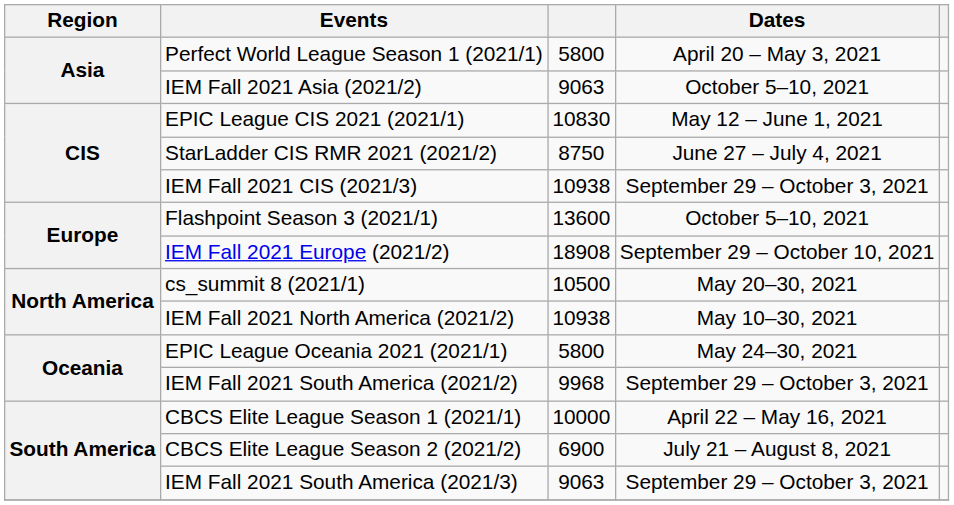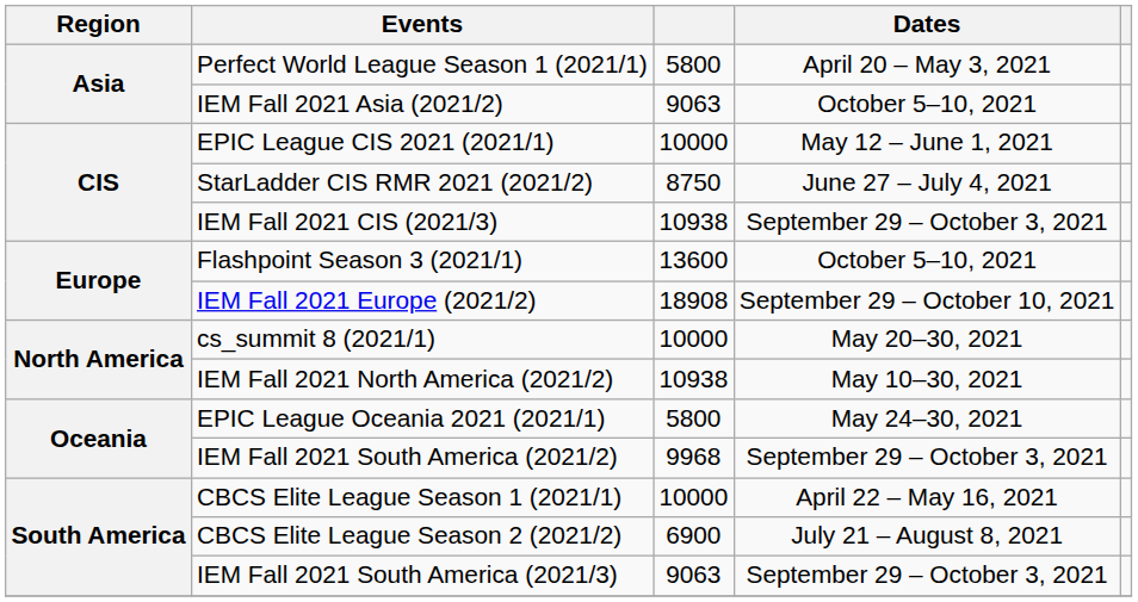EPIC League CIS 2021 (2021/1) | column 3: 10830 -> 10000
cs_summit 8 (2021/1) | column 3: 10500 -> 10000
